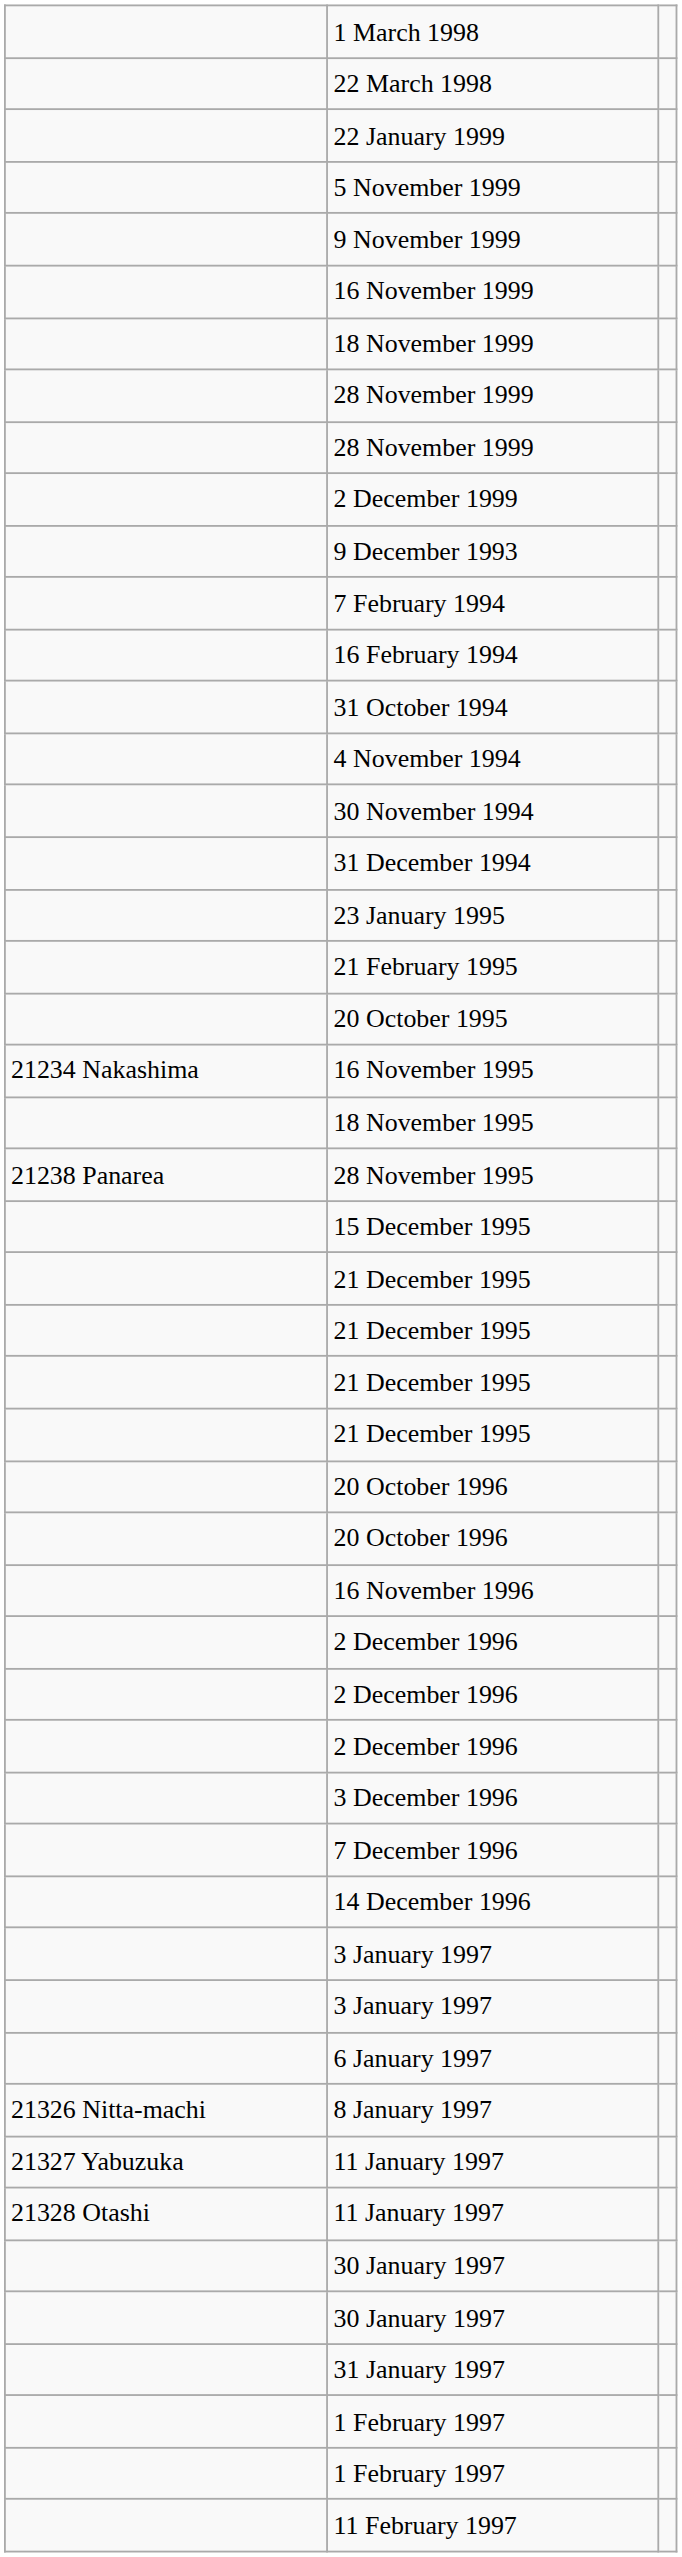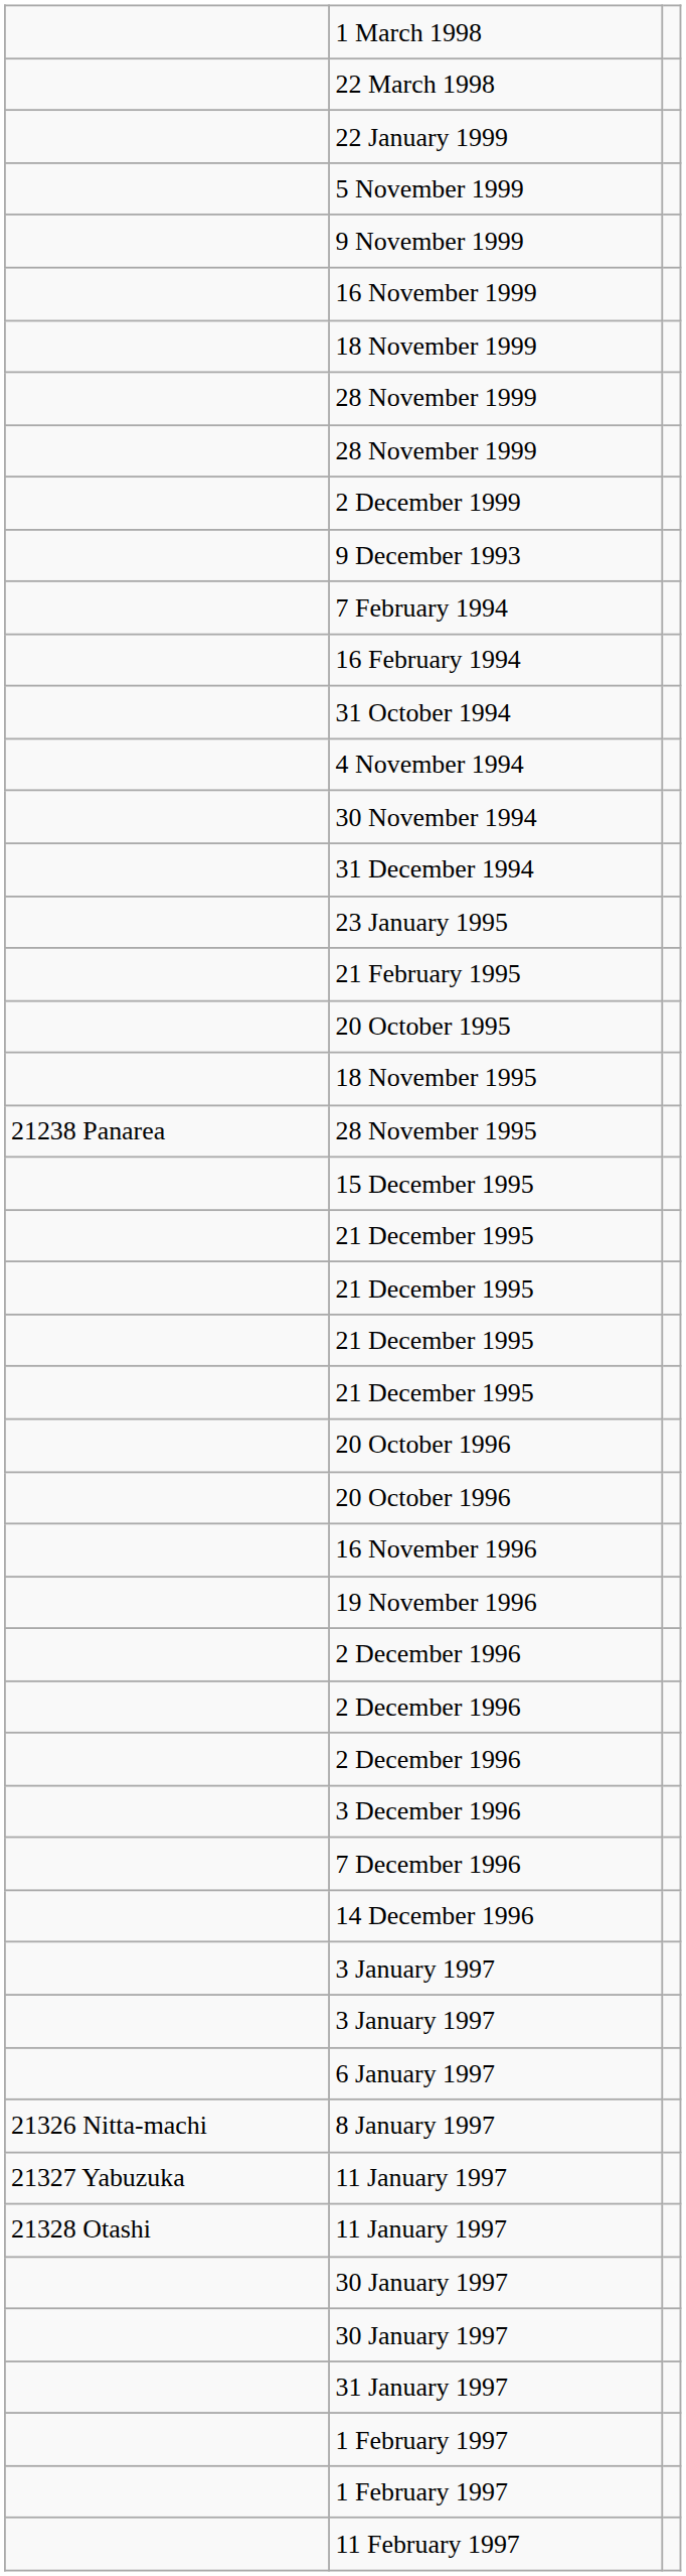- row: 21234 Nakashima | 16 November 1995
+ row: 19 November 1996
